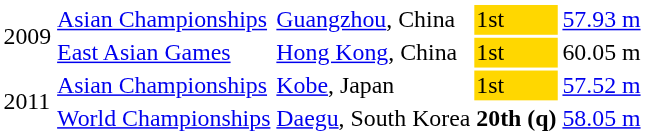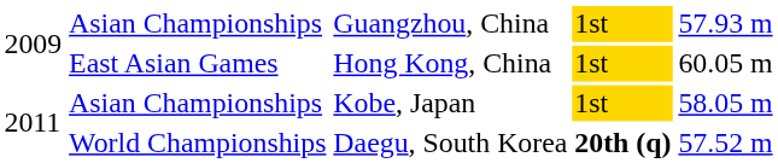Asian Championships / Kobe, Japan | column 5: 57.52 m -> 58.05 m
World Championships | column 5: 58.05 m -> 57.52 m
